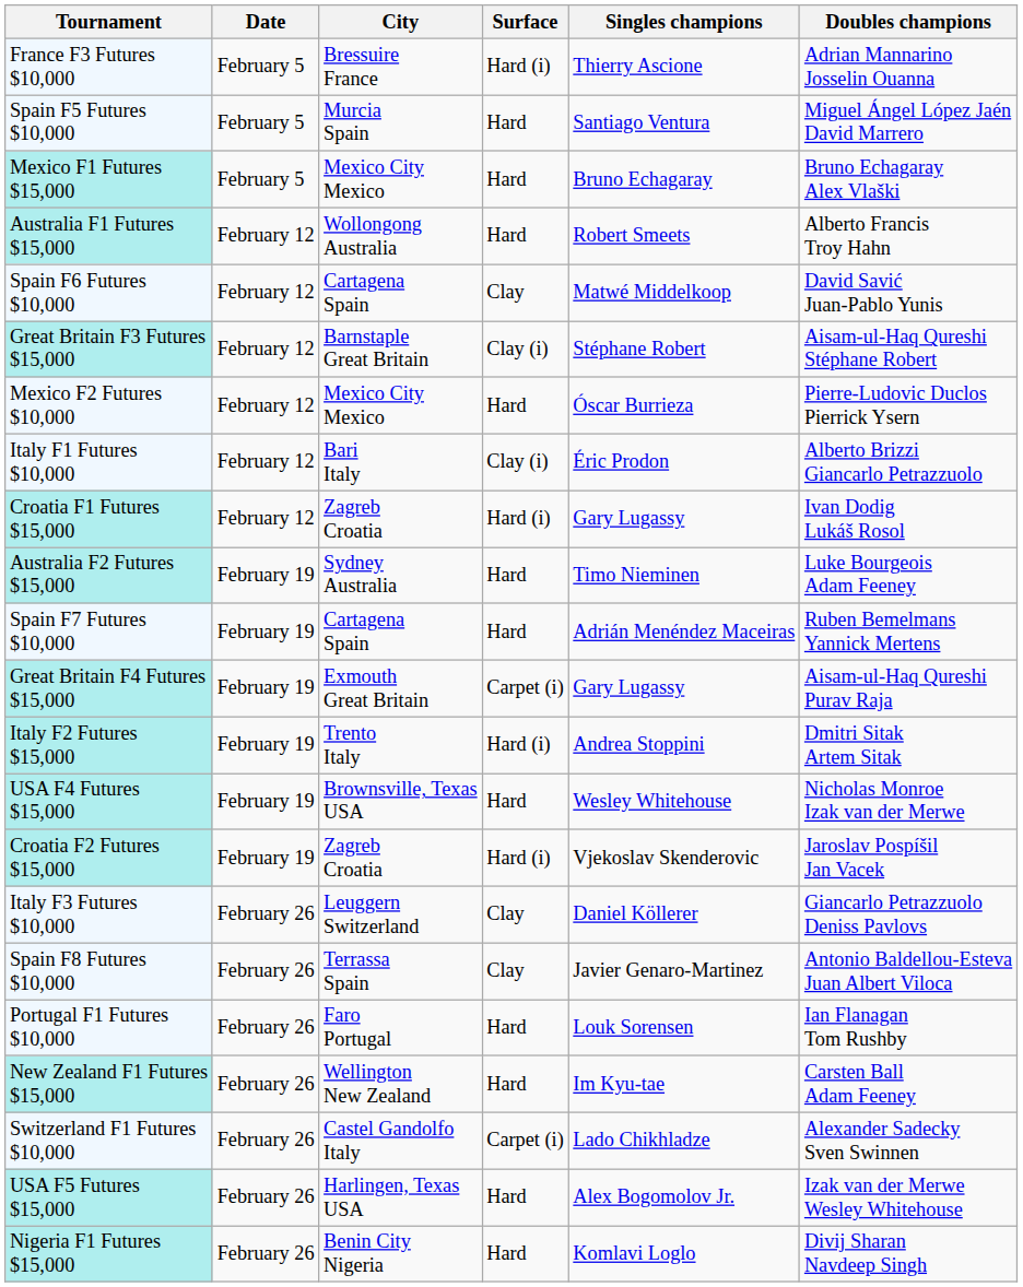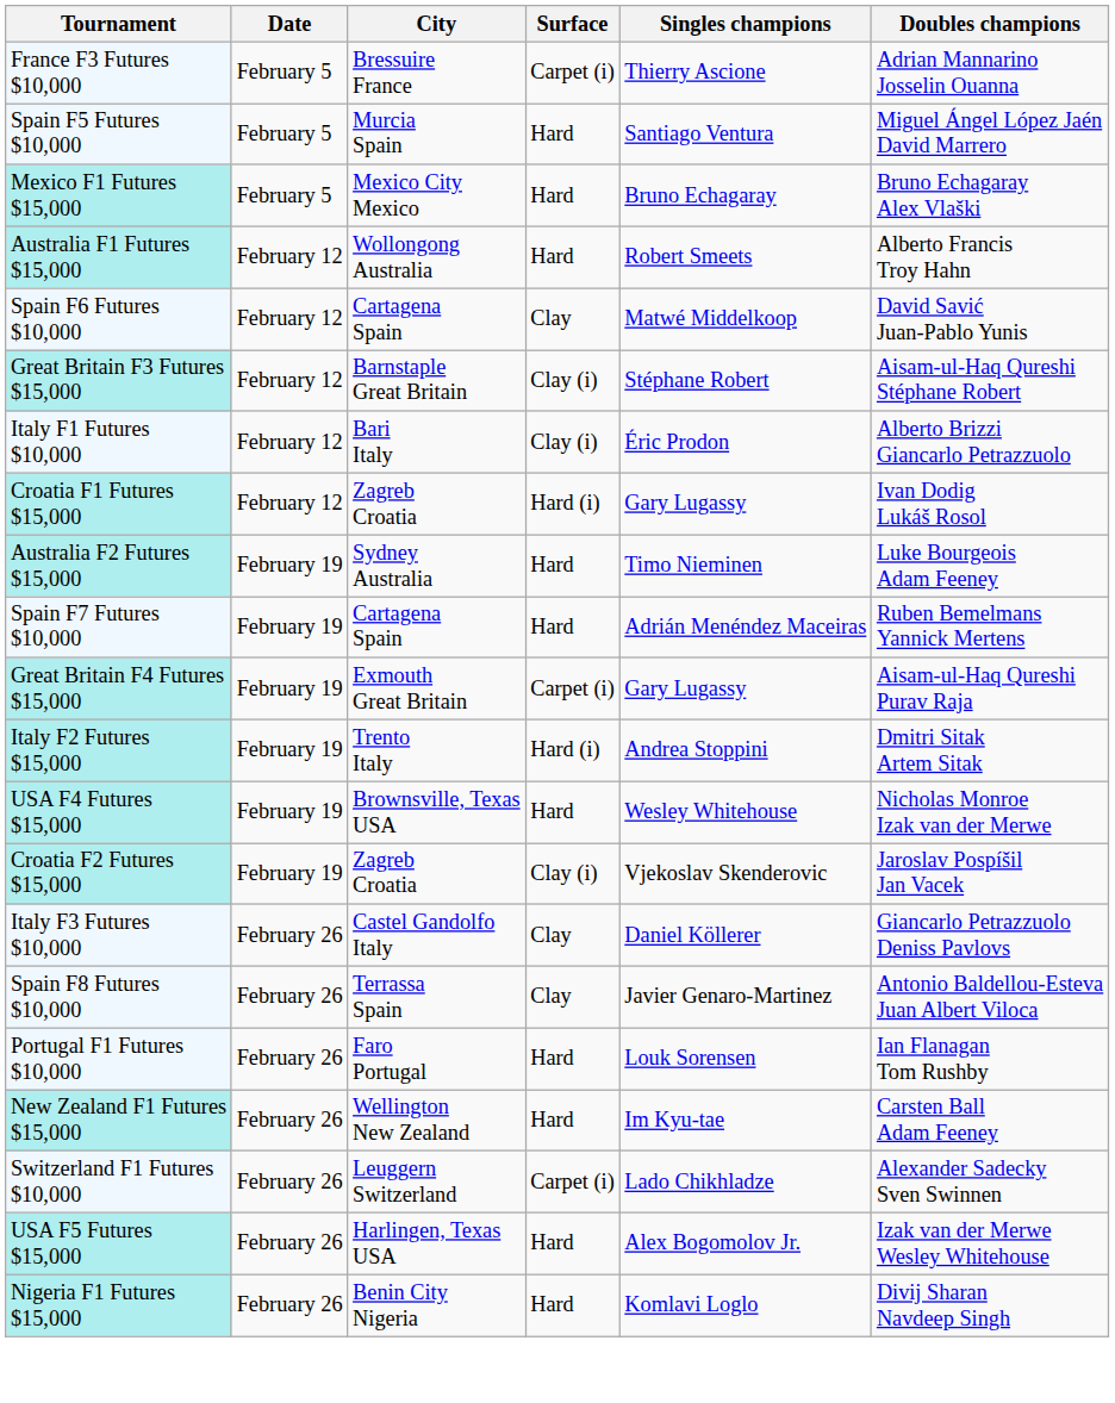France F3 Futures $10,000 | Surface: Hard (i) -> Carpet (i)
- row: Mexico F2 Futures $10,000 | February 12 | Mexico City Mexico | Hard | Óscar Burrieza | Pierre-Ludovic Duclos Pierrick Ysern
Croatia F2 Futures $15,000 | Surface: Hard (i) -> Clay (i)
Italy F3 Futures $10,000 | City: Leuggern Switzerland -> Castel Gandolfo Italy
Switzerland F1 Futures $10,000 | City: Castel Gandolfo Italy -> Leuggern Switzerland
